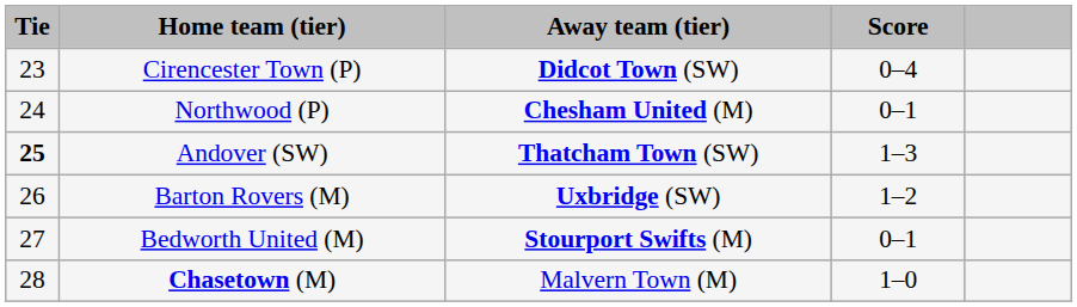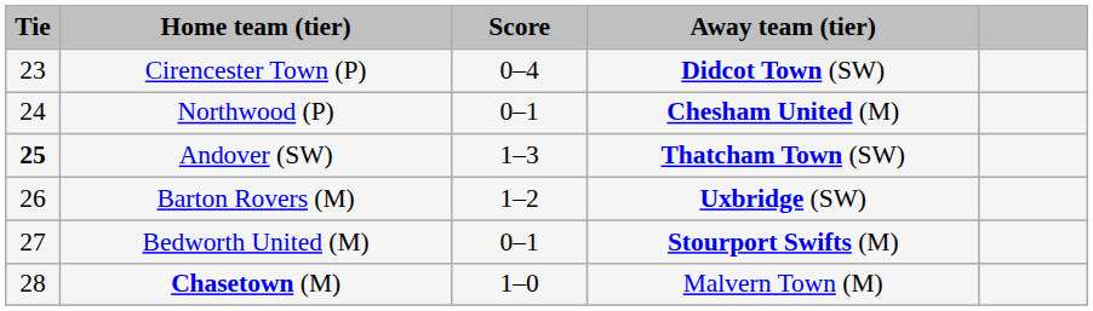columns swapped: Score <-> Away team (tier)
